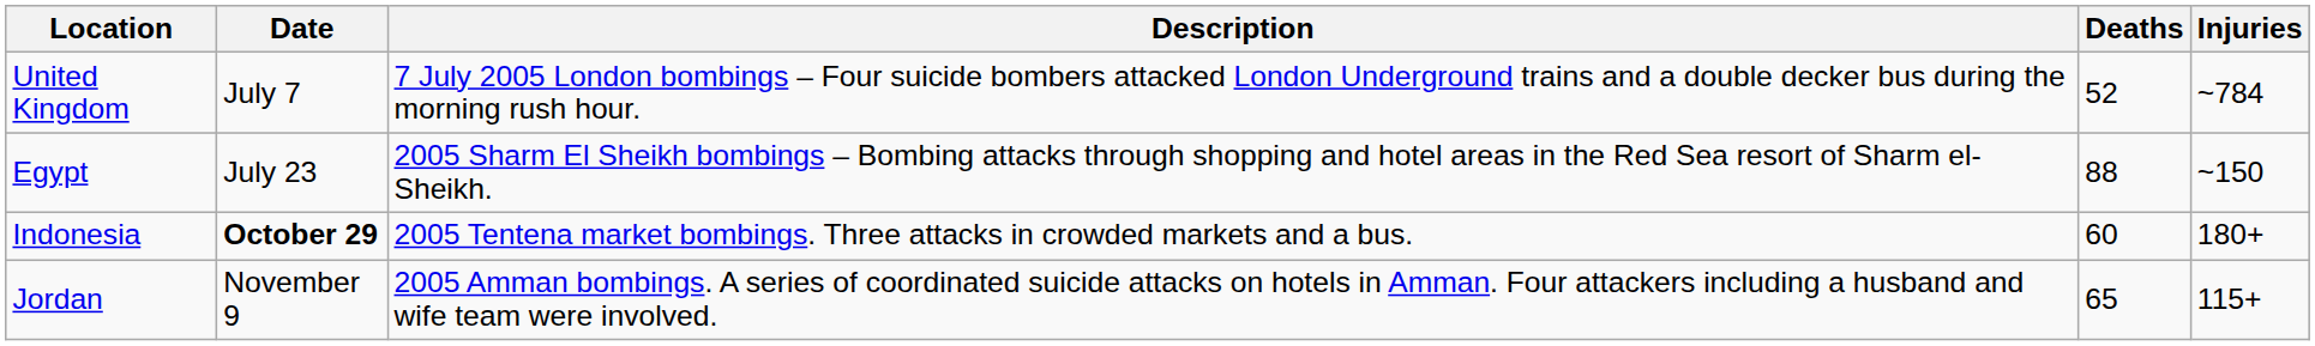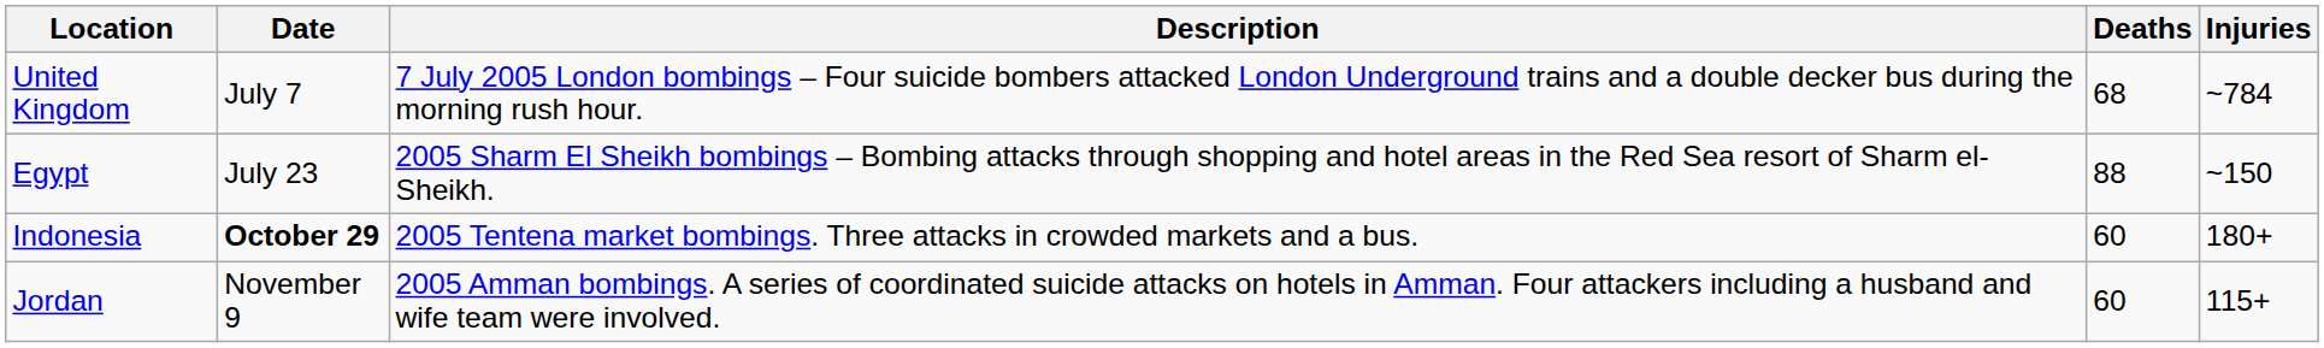United Kingdom | Deaths: 52 -> 68
Jordan | Deaths: 65 -> 60
